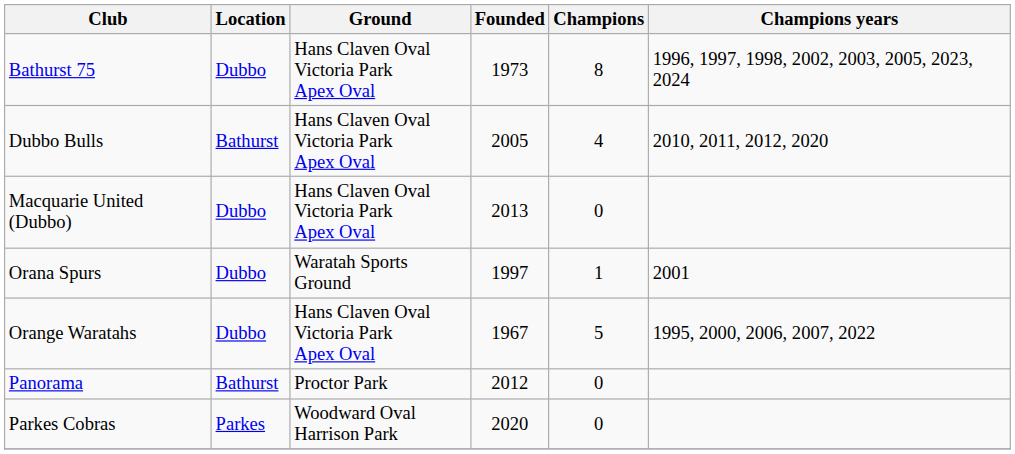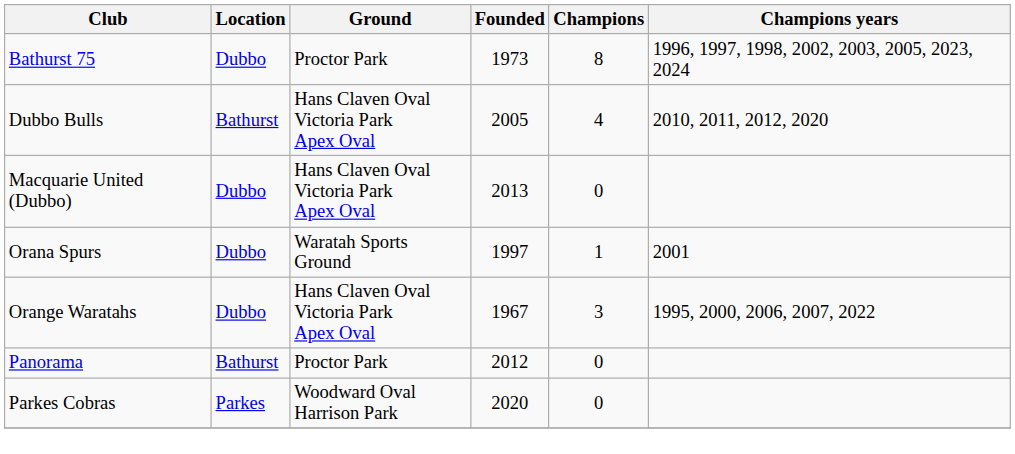Bathurst 75 | Ground: Hans Claven Oval Victoria Park Apex Oval -> Proctor Park
Orange Waratahs | Champions: 5 -> 3
